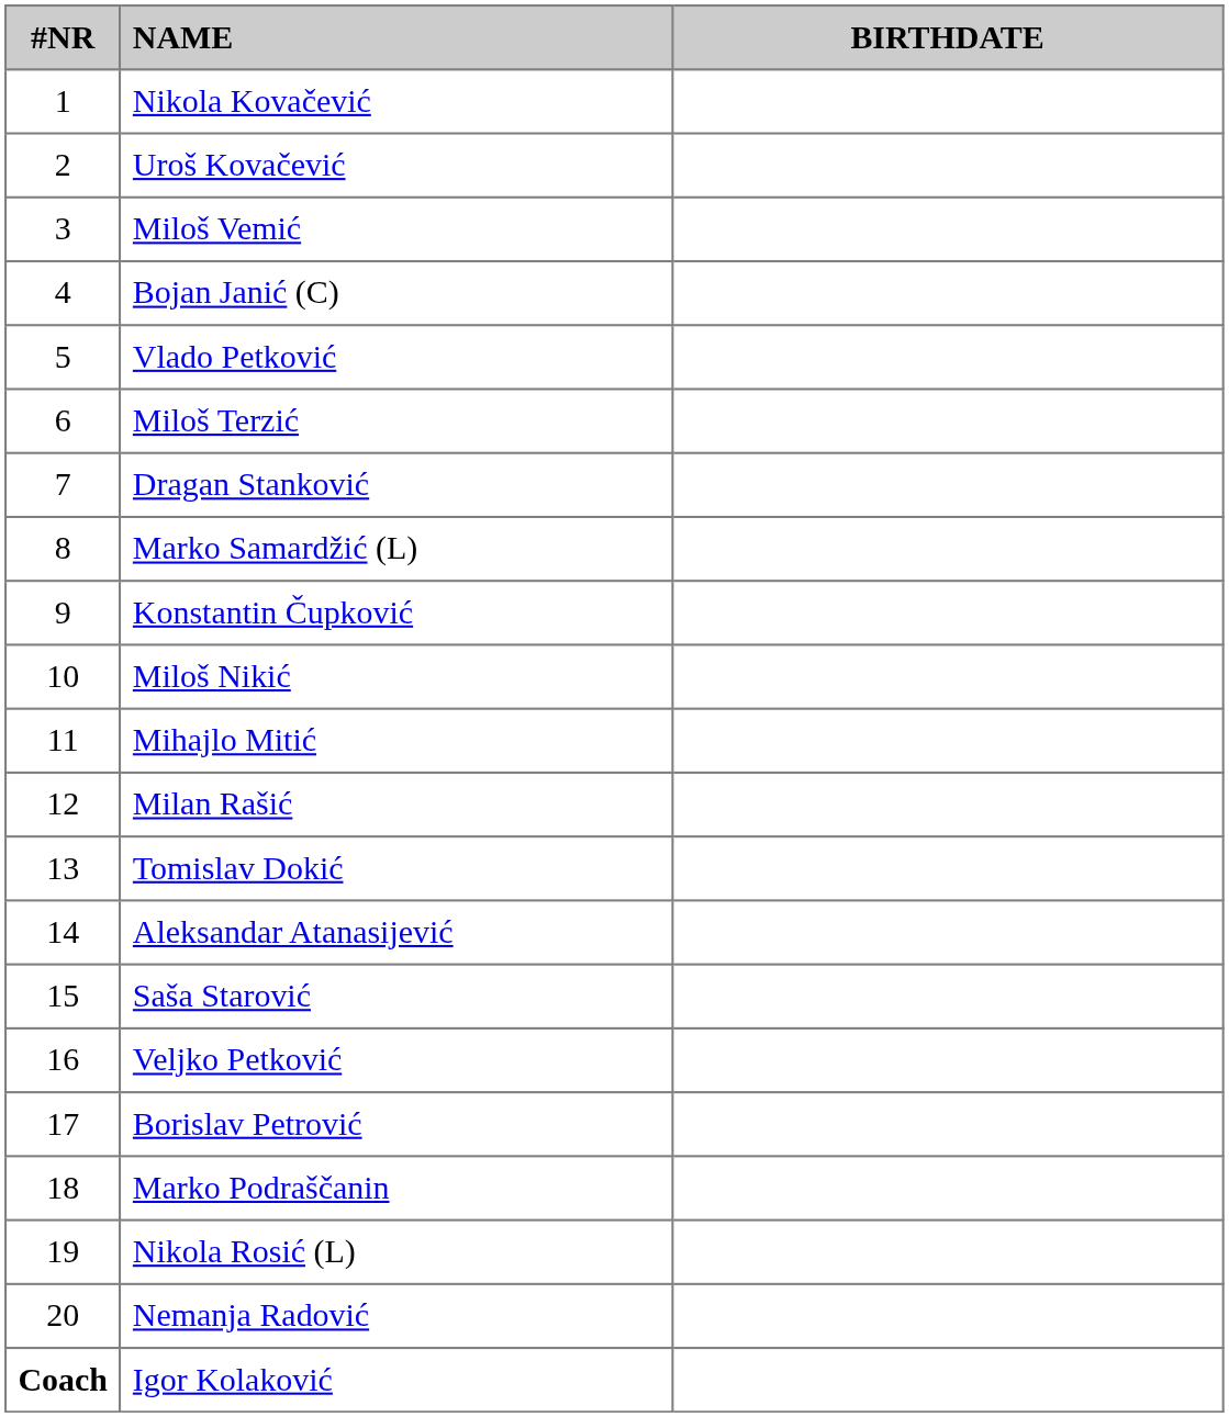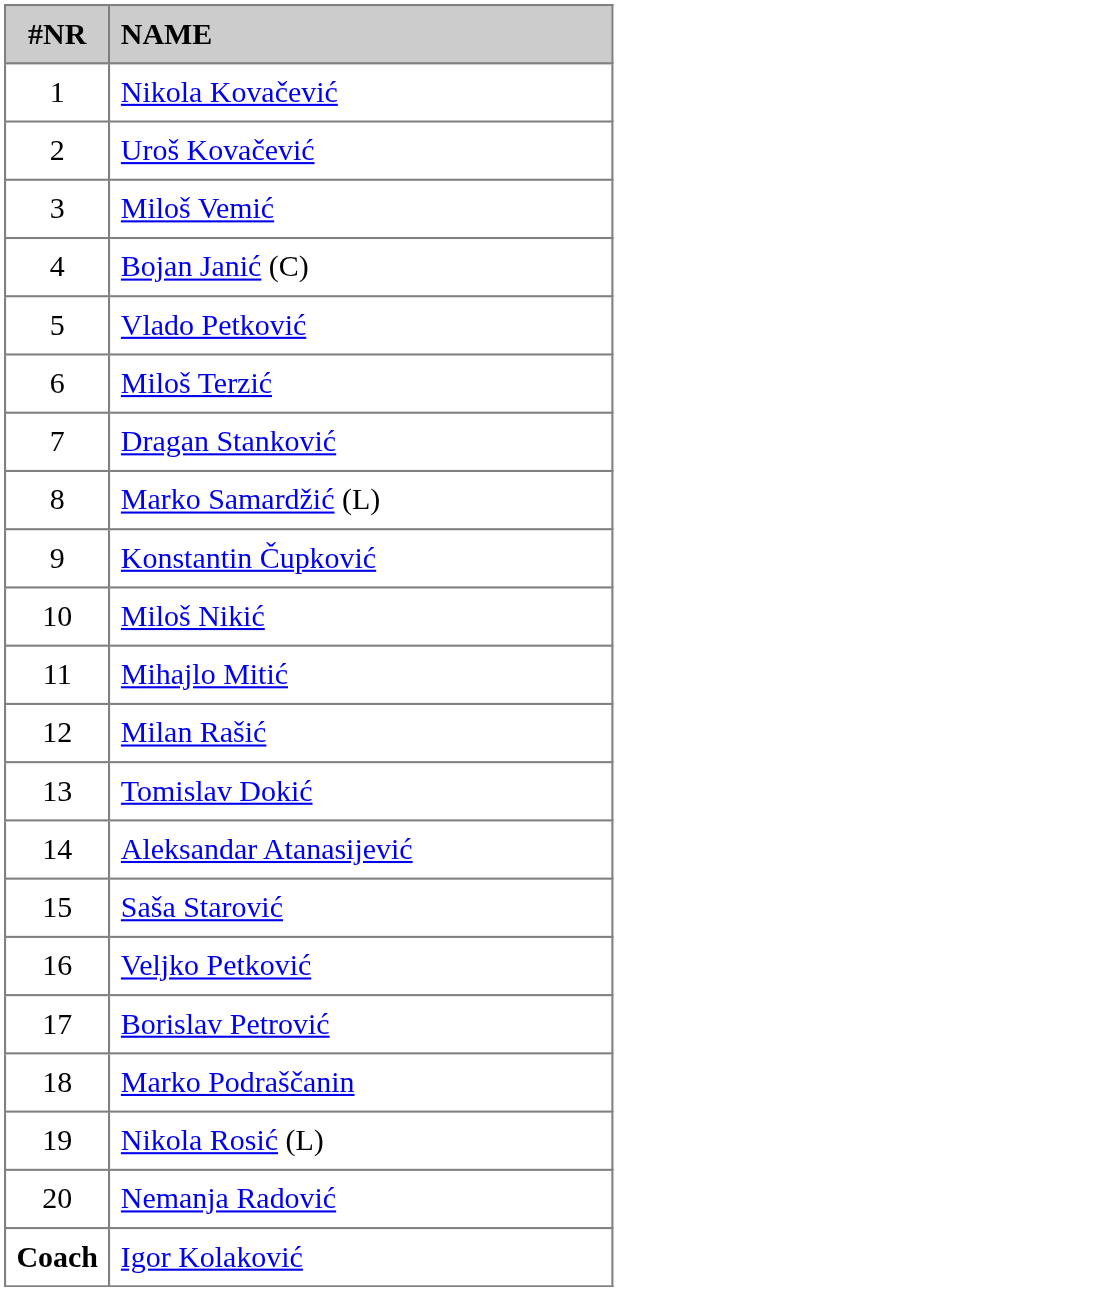- column: BIRTHDATE
